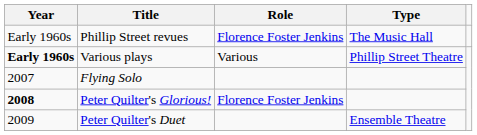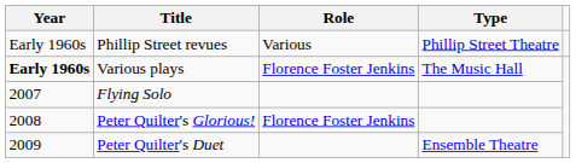Phillip Street revues | Role: Florence Foster Jenkins -> Various
Phillip Street revues | Type: The Music Hall -> Phillip Street Theatre
Various plays | Role: Various -> Florence Foster Jenkins
Various plays | Type: Phillip Street Theatre -> The Music Hall
Peter Quilter's Glorious! | Year: bold -> normal
